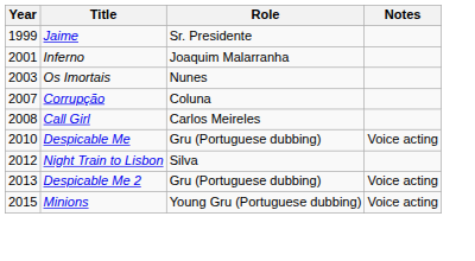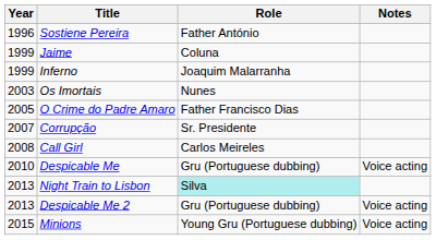+ row: 1996 | Sostiene Pereira | Father António
Jaime | Role: Sr. Presidente -> Coluna
Inferno | Year: 2001 -> 1999
+ row: 2005 | O Crime do Padre Amaro | Father Francisco Dias
Corrupção | Role: Coluna -> Sr. Presidente
Night Train to Lisbon | Year: 2012 -> 2013
Night Train to Lisbon | Role: no background -> paleturquoise background
